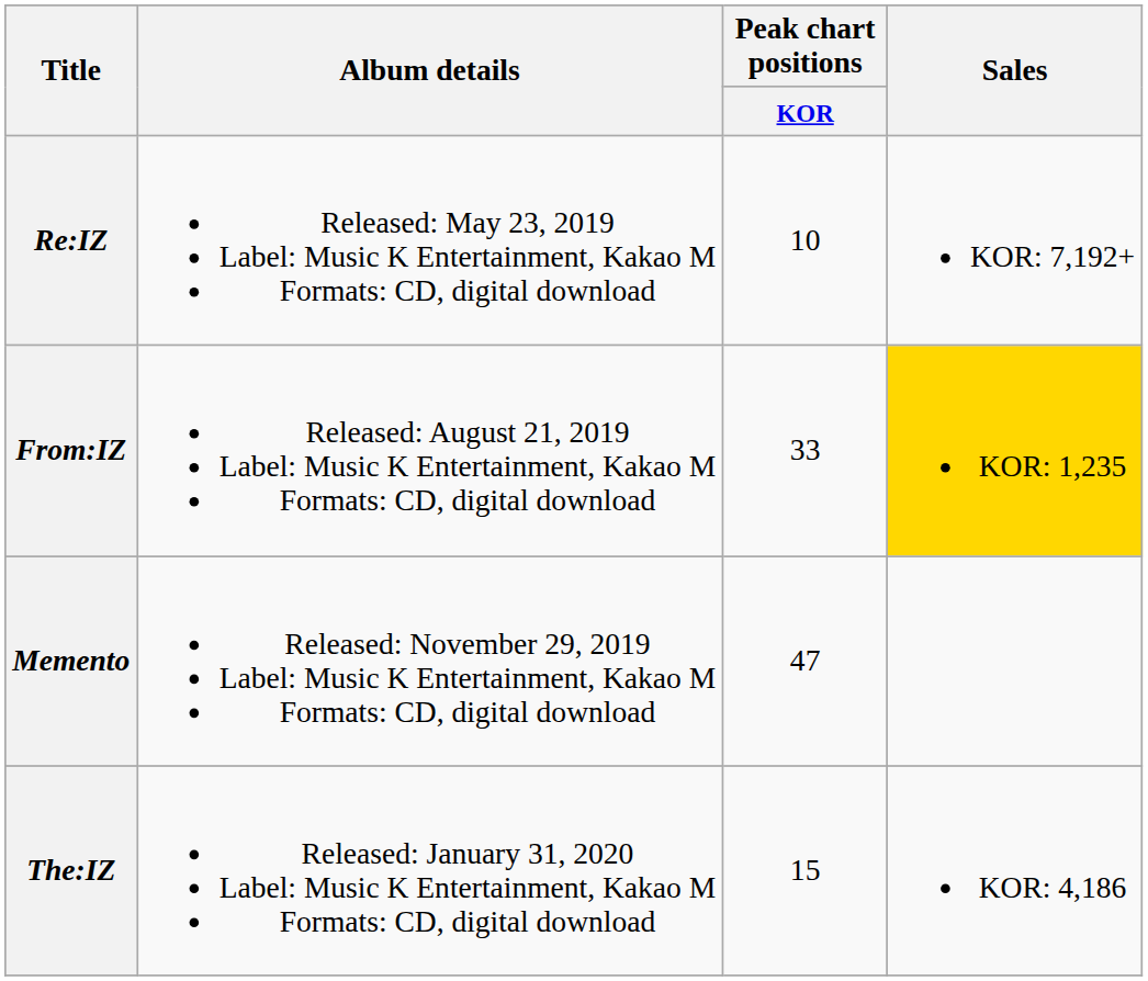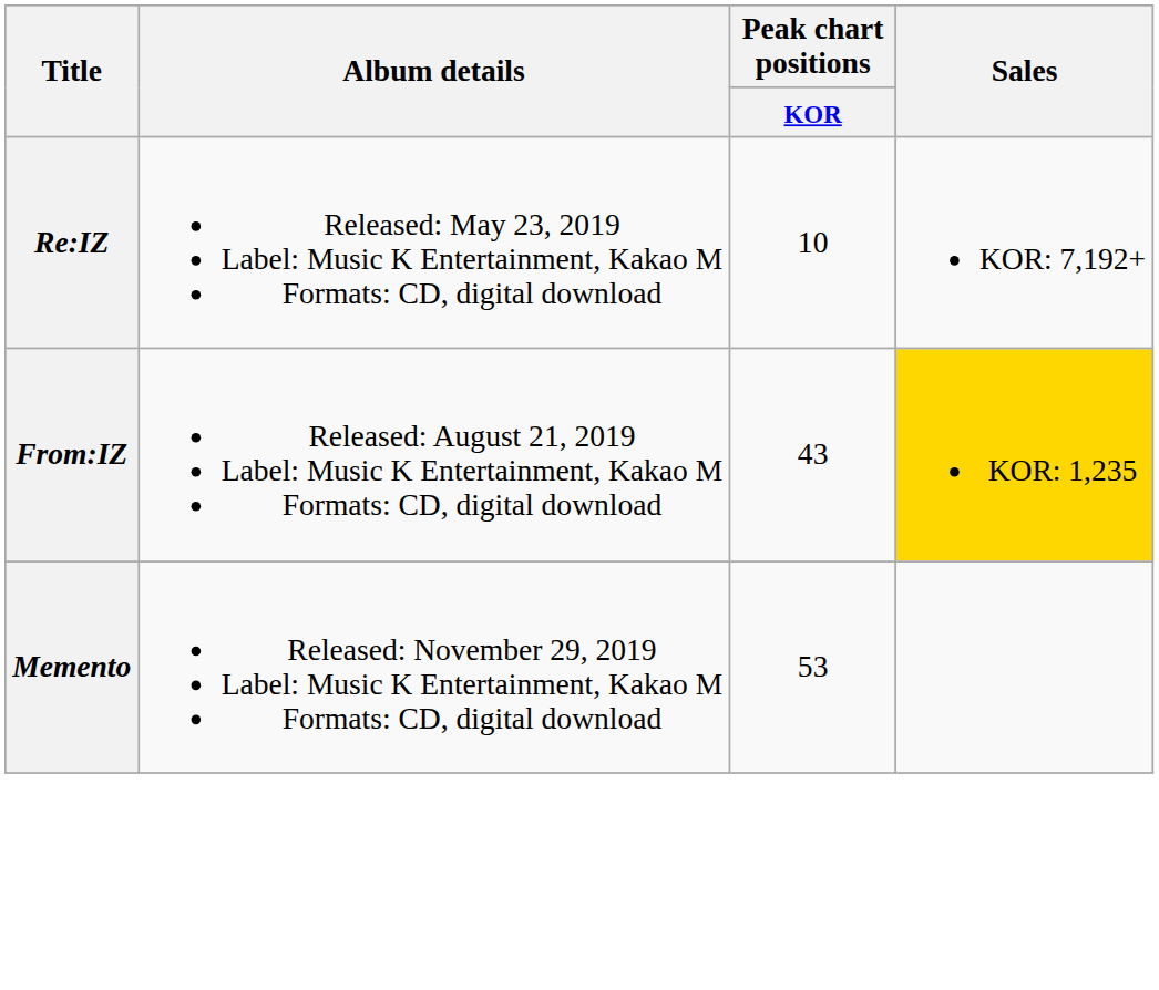From:IZ | Peak chart positions / KOR: 33 -> 43
Memento | Peak chart positions / KOR: 47 -> 53
- row: The:IZ | Released: January 31, 2020 Label: Music K Entertainment, Kakao M Formats: CD, digital download | 15 | KOR: 4,186
